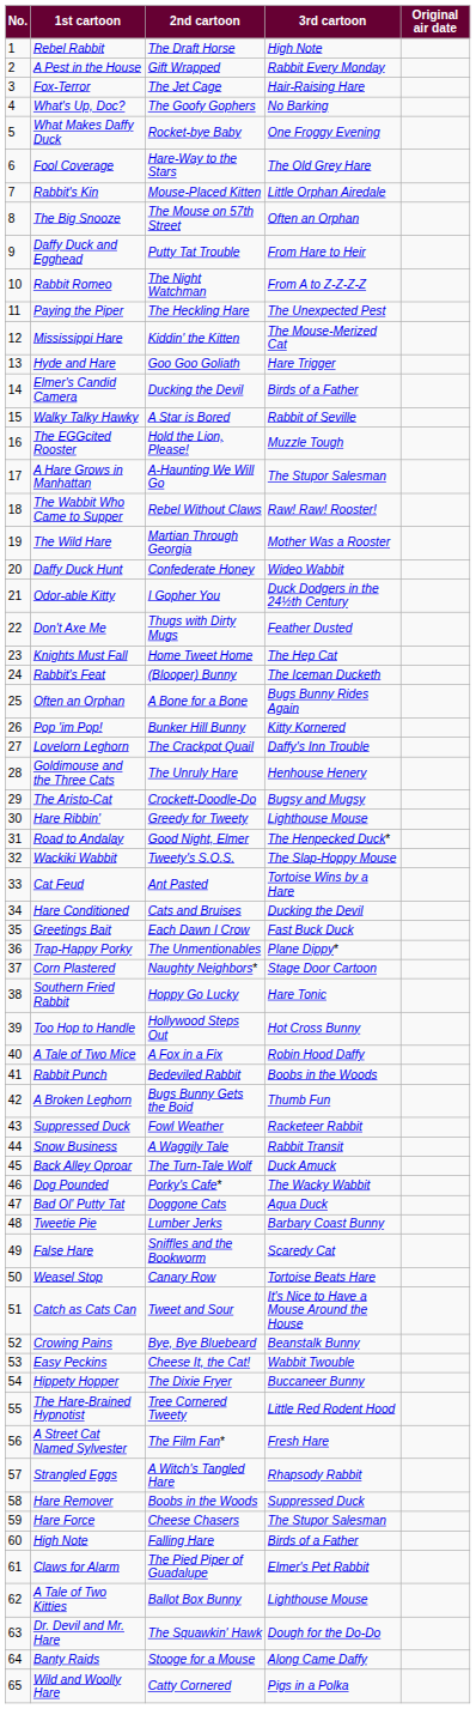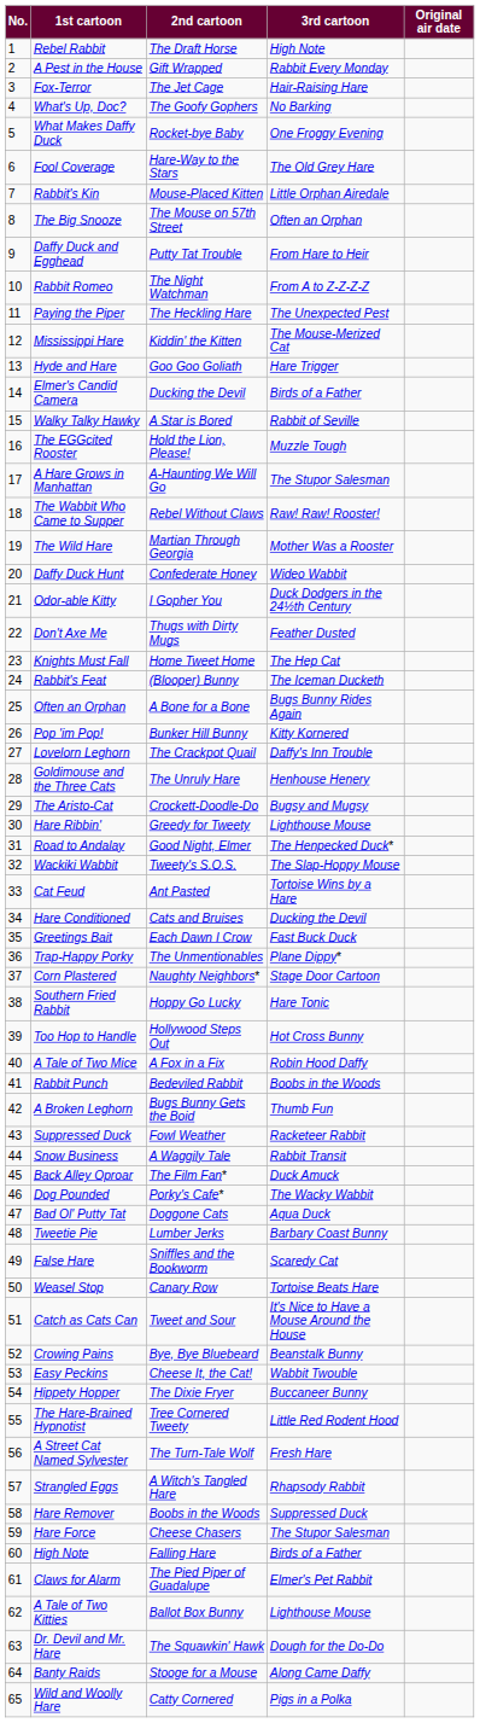Back Alley Oproar | 2nd cartoon: The Turn-Tale Wolf -> The Film Fan*
A Street Cat Named Sylvester | 2nd cartoon: The Film Fan* -> The Turn-Tale Wolf
